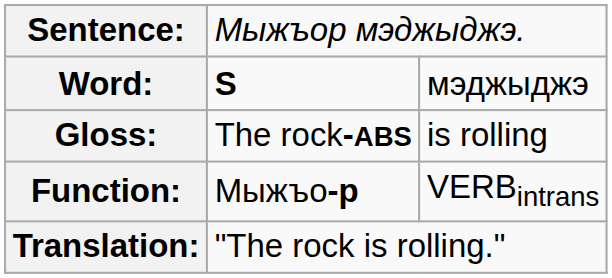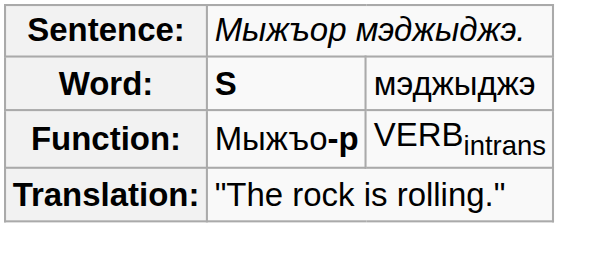- row: Gloss: | The rock-ABS | is rolling
